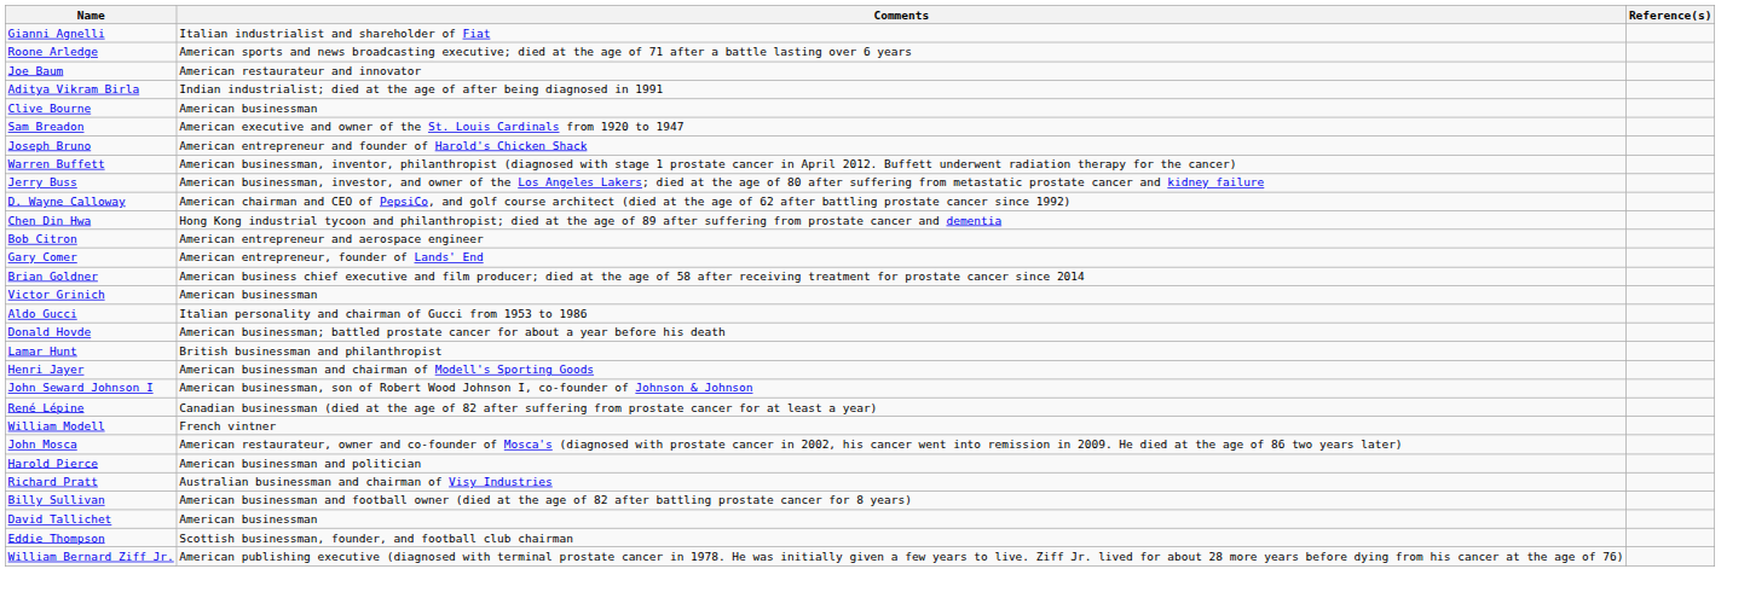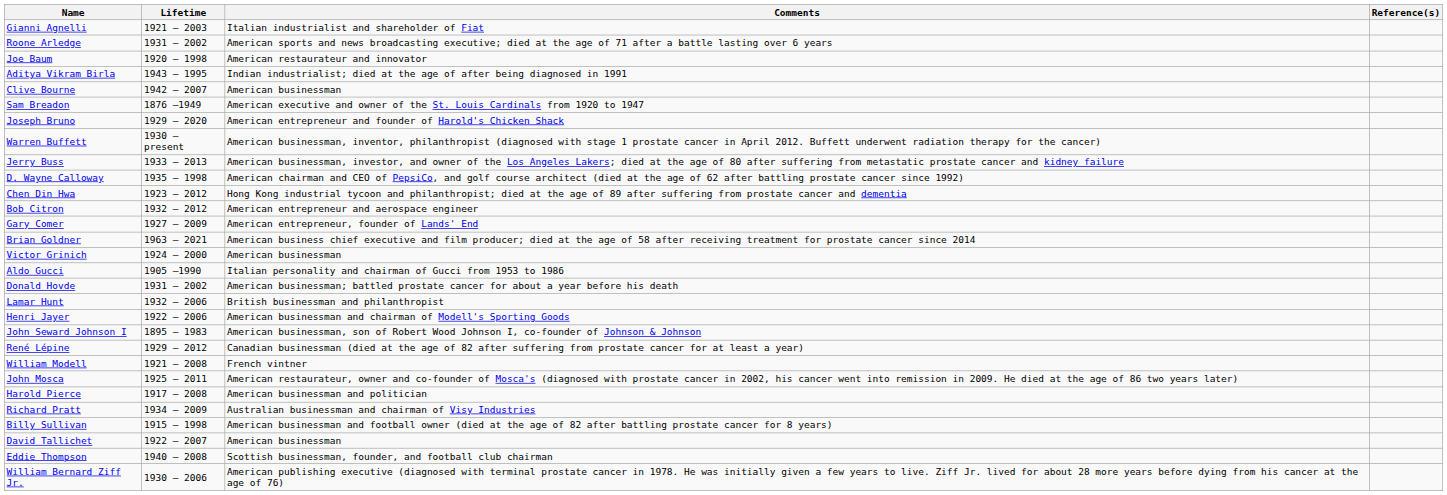+ column: Lifetime | 1921 – 2003 | 1931 – 2002 | 1920 – 1998 | 1943 – 1995 | 1942 – 2007 | 1876 –1949 | 1929 – 2020 | 1930 – present | 1933 – 2013 | 1935 – 1998 | 1923 – 2012 | 1932 – 2012 | 1927 – 2009 | 1963 – 2021 | 1924 – 2000 | 1905 –1990 | 1931 – 2002 | 1932 – 2006 | 1922 – 2006 | 1895 – 1983 | 1929 – 2012 | 1921 – 2008 | 1925 – 2011 | 1917 – 2008 | 1934 – 2009 | 1915 – 1998 | 1922 – 2007 | 1940 – 2008 | 1930 – 2006
